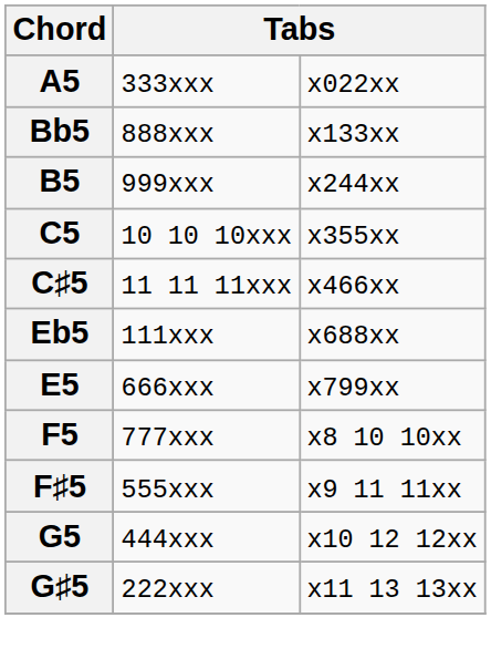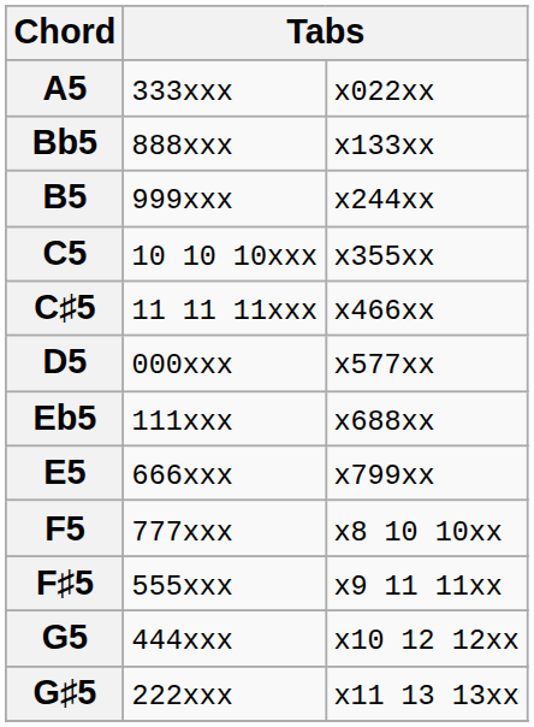+ row: D5 | 000xxx | x577xx
